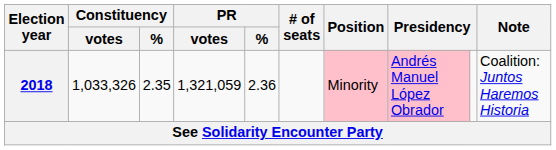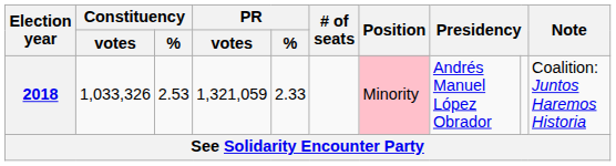2018 | Constituency / %: 2.35 -> 2.53
2018 | PR / %: 2.36 -> 2.33
2018 | column 8: pink background -> no background
